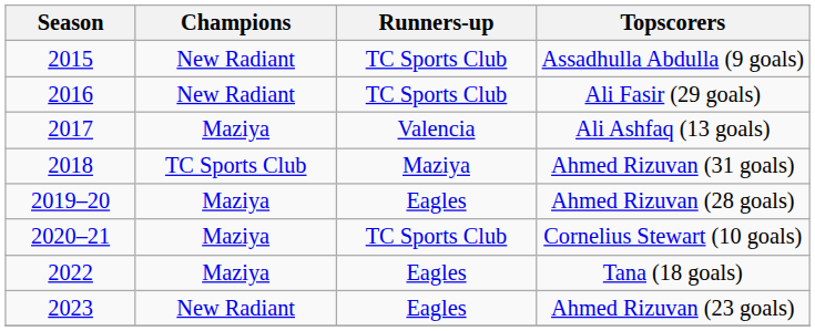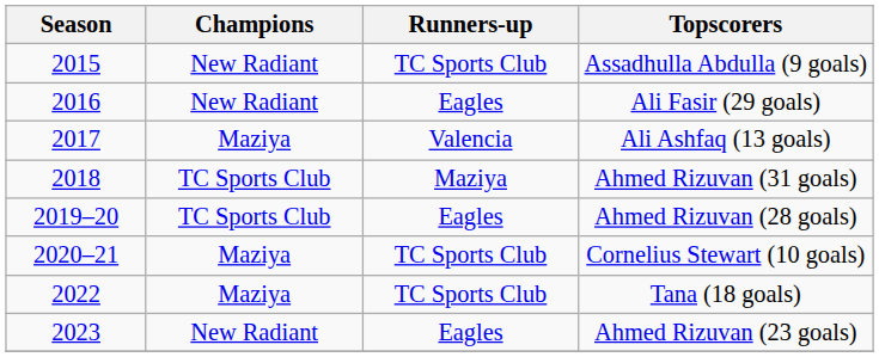Ali Fasir (29 goals) | Runners-up: TC Sports Club -> Eagles
Ahmed Rizuvan (28 goals) | Champions: Maziya -> TC Sports Club
Tana (18 goals) | Runners-up: Eagles -> TC Sports Club
